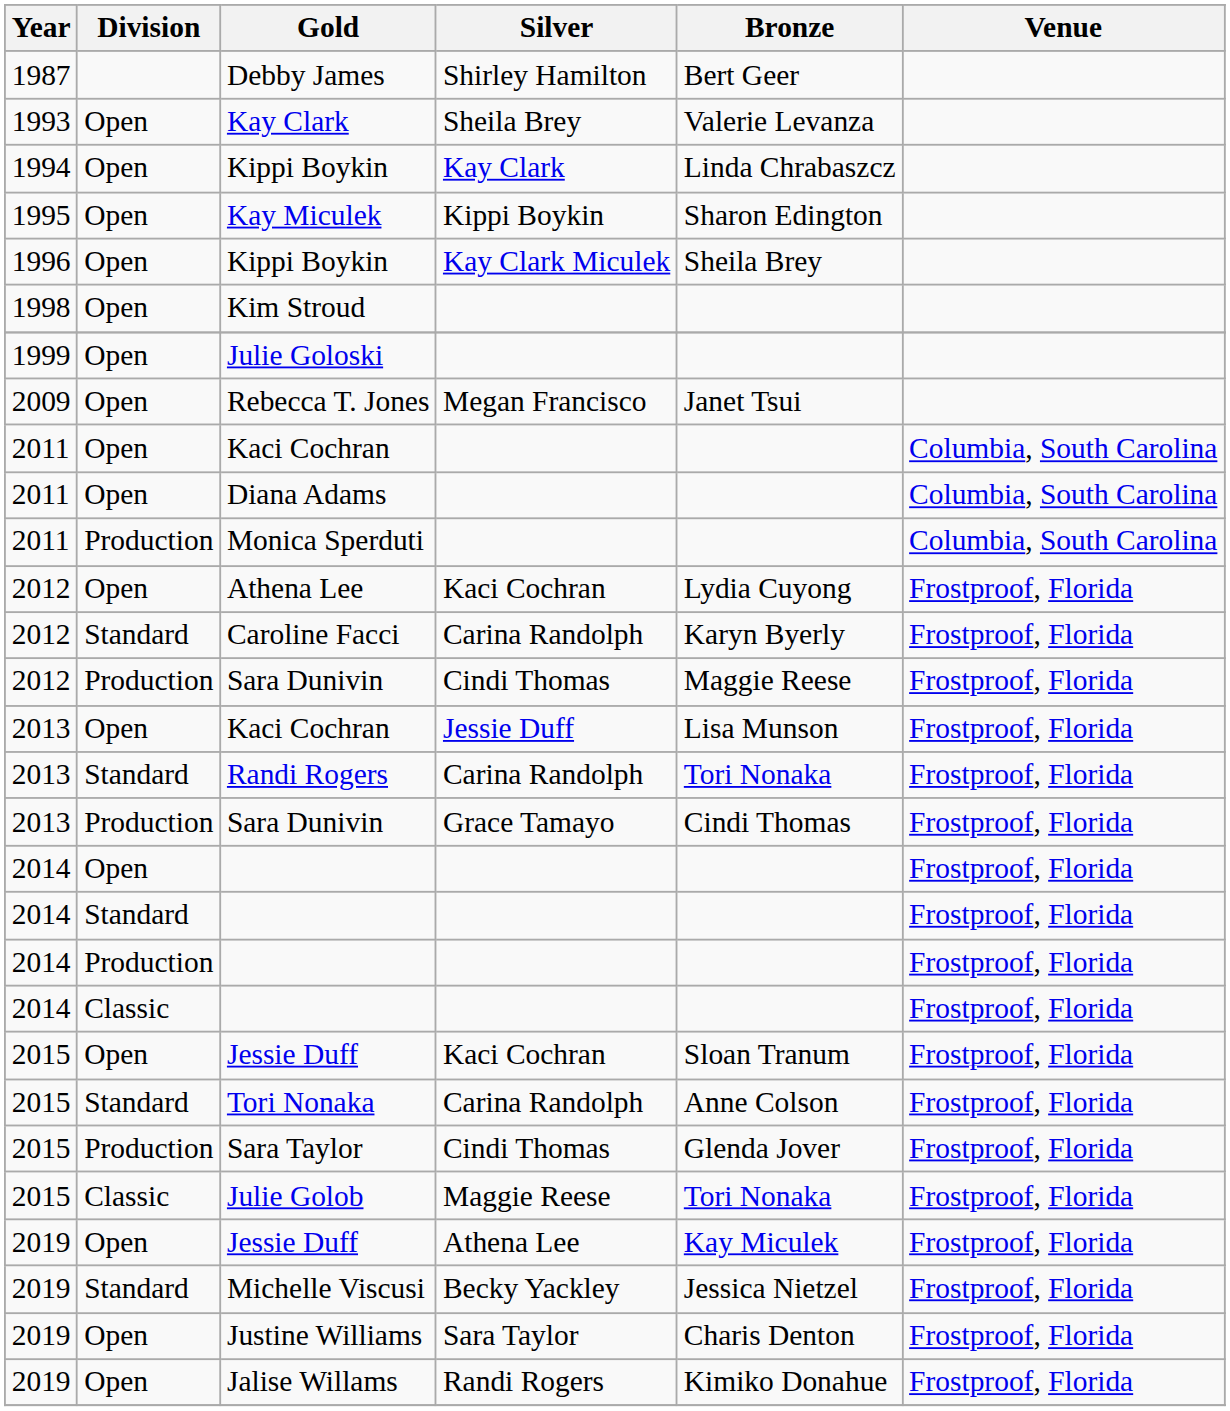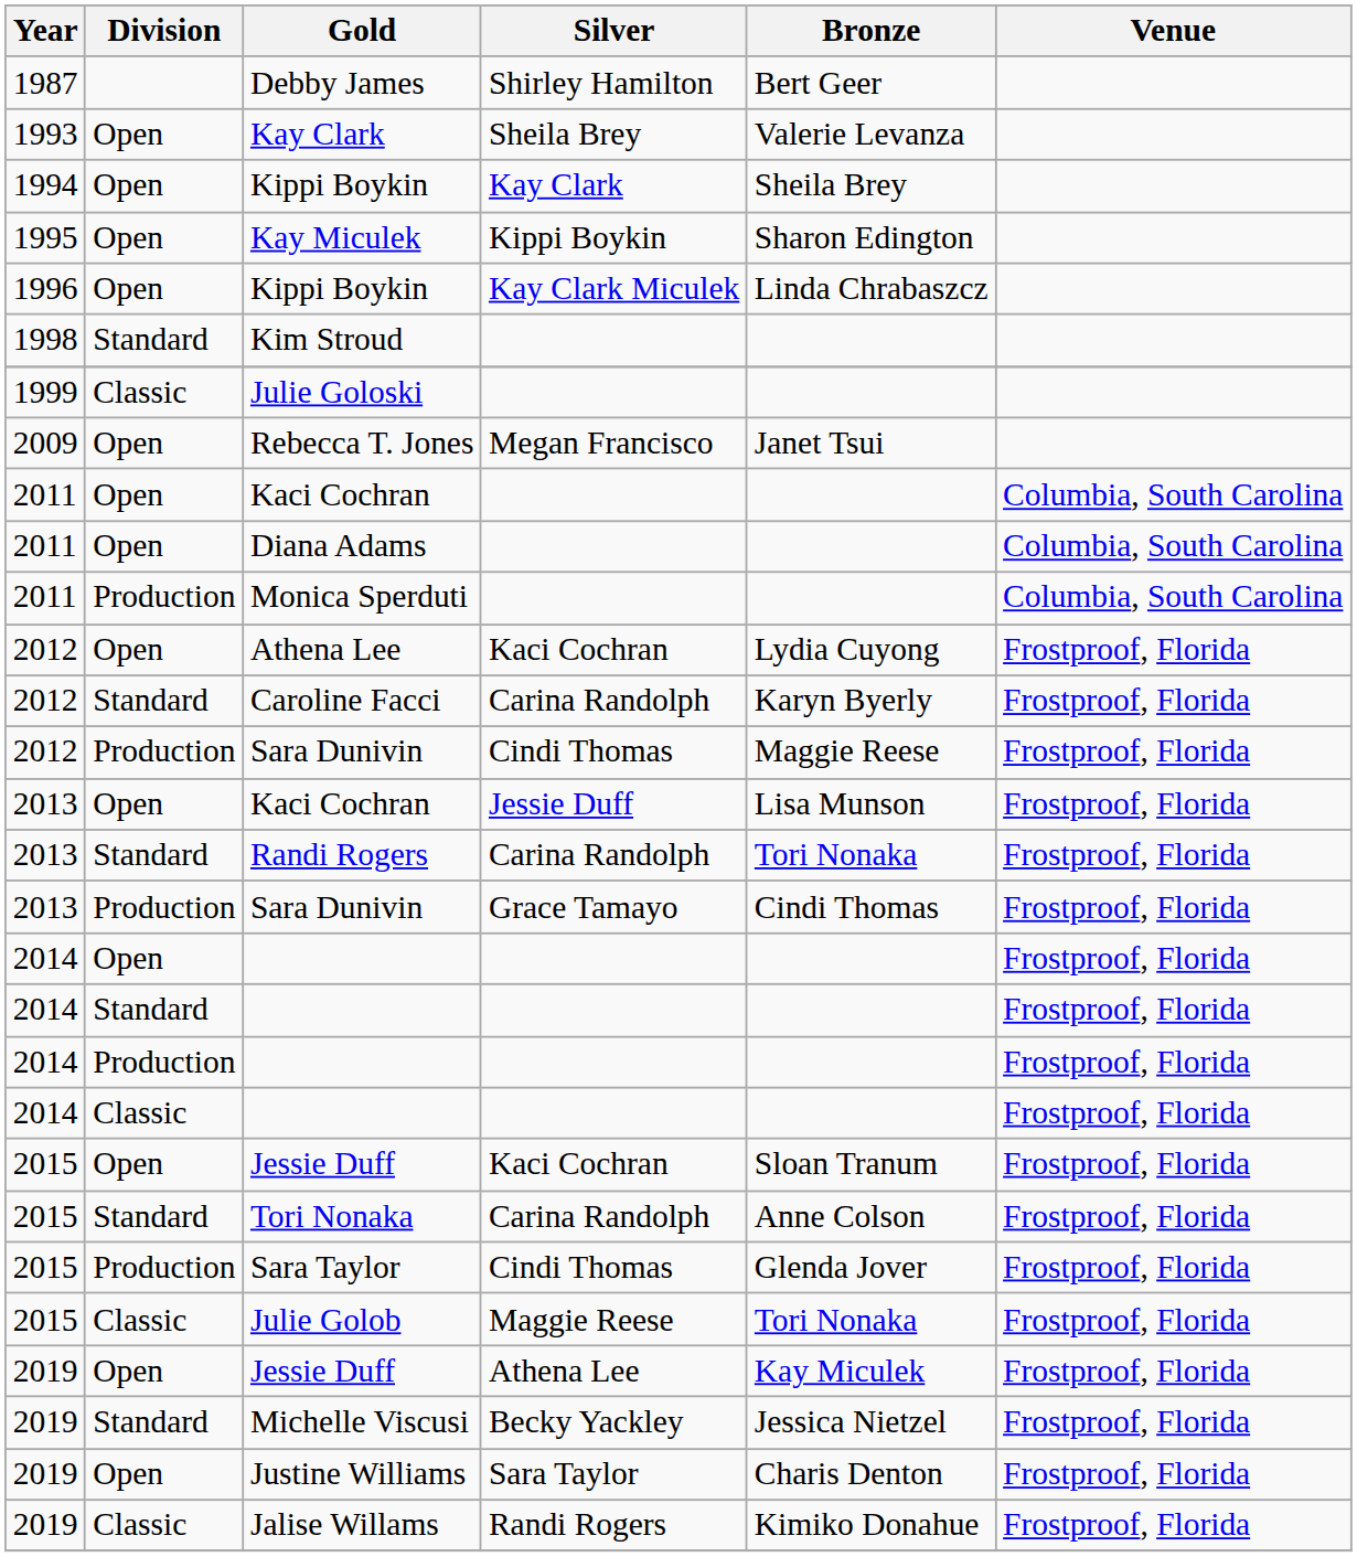Kippi Boykin / Kay Clark | Bronze: Linda Chrabaszcz -> Sheila Brey
Kippi Boykin / Kay Clark Miculek | Bronze: Sheila Brey -> Linda Chrabaszcz
Kim Stroud | Division: Open -> Standard
Julie Goloski | Division: Open -> Classic
Jalise Willams | Division: Open -> Classic
